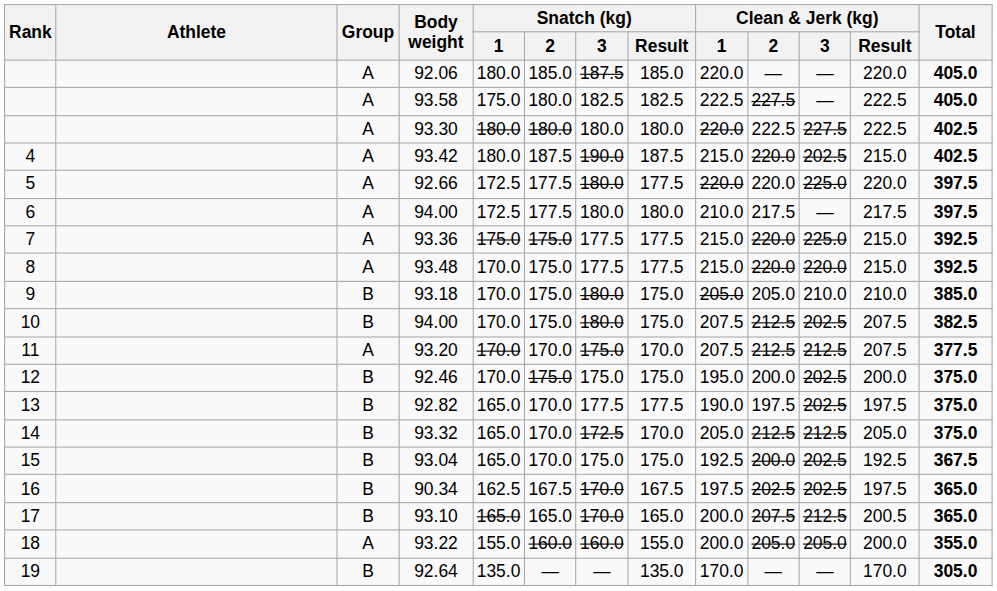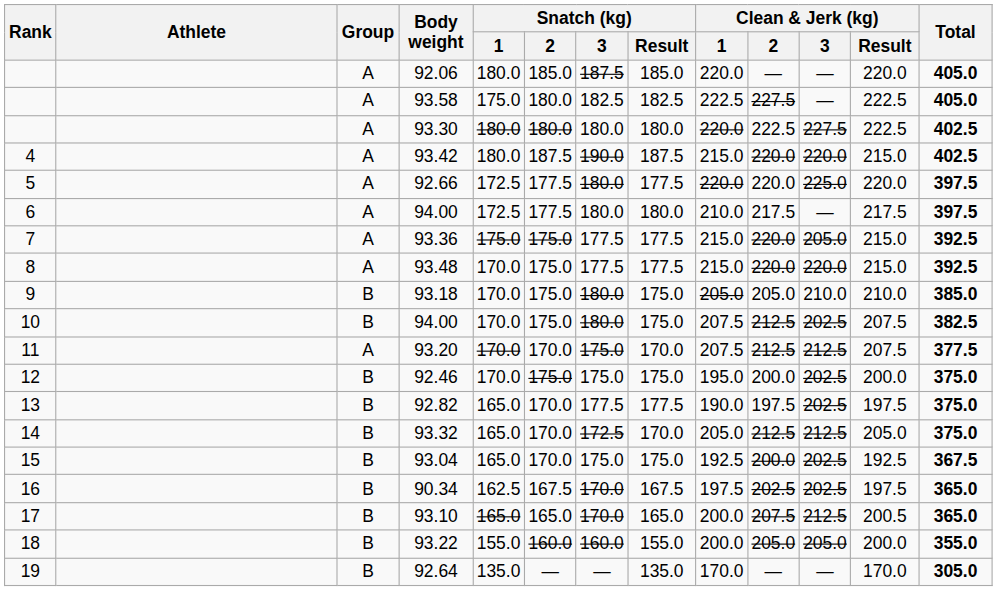93.42 | Clean & Jerk (kg) / 3: 202.5 -> 220.0
93.36 | Clean & Jerk (kg) / 3: 225.0 -> 205.0
93.22 | Group: A -> B
